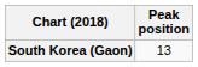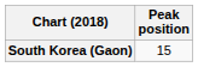South Korea (Gaon) | Peak position: 13 -> 15
